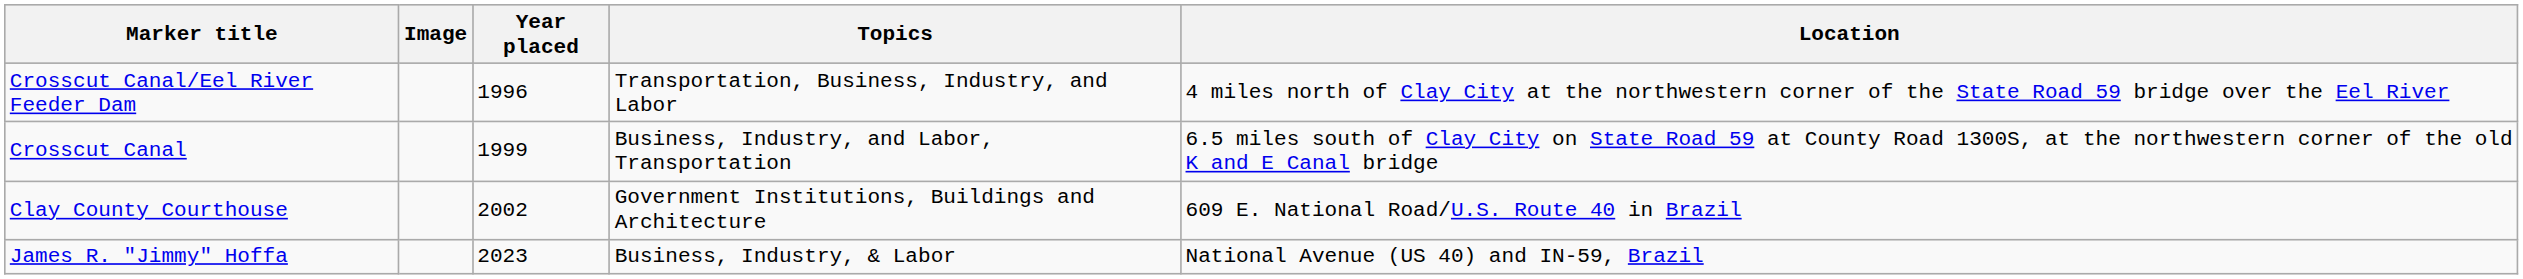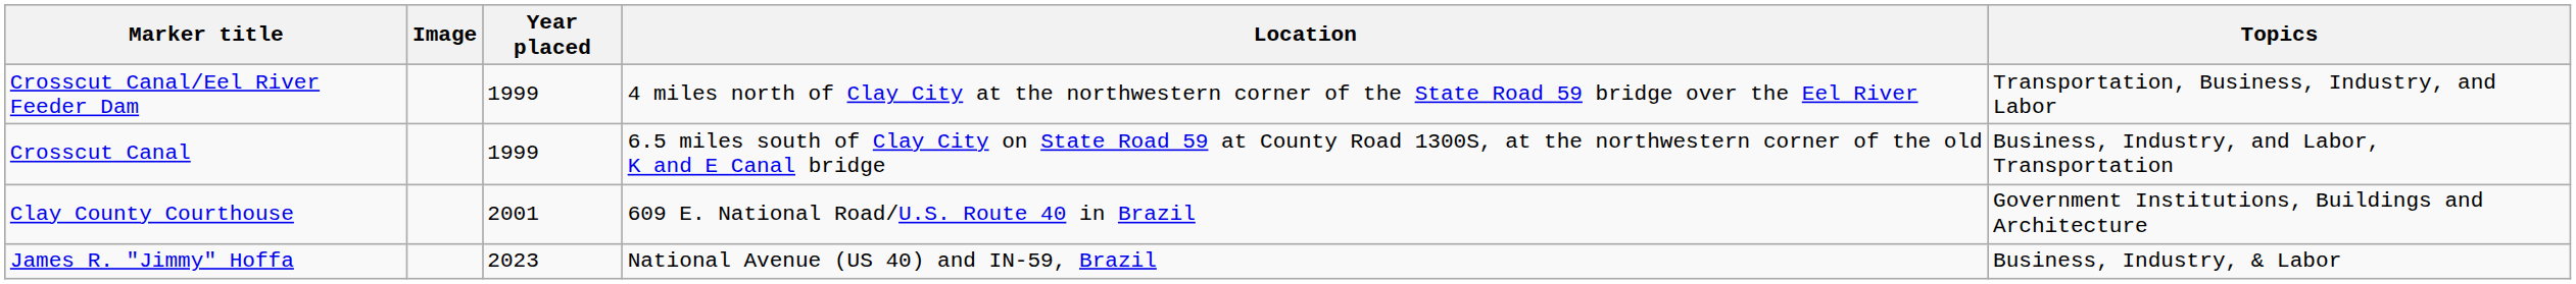columns swapped: Location <-> Topics
Crosscut Canal/Eel River Feeder Dam | Year placed: 1996 -> 1999
Clay County Courthouse | Year placed: 2002 -> 2001
